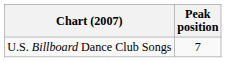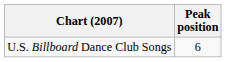U.S. Billboard Dance Club Songs | Peak position: 7 -> 6
